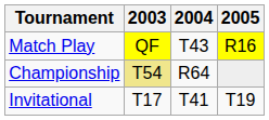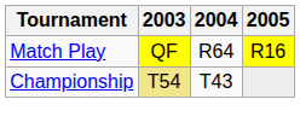Match Play | 2004: T43 -> R64
Championship | 2004: R64 -> T43
- row: Invitational | T17 | T41 | T19
